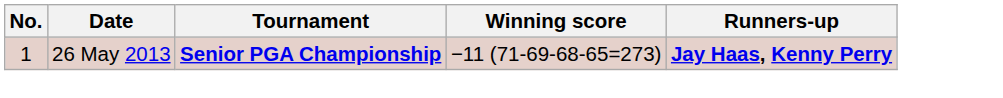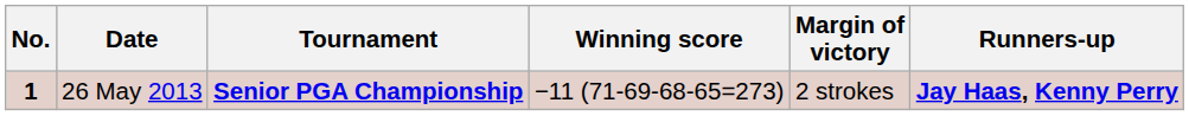+ column: Margin of victory | 2 strokes
26 May 2013 | No.: normal -> bold
